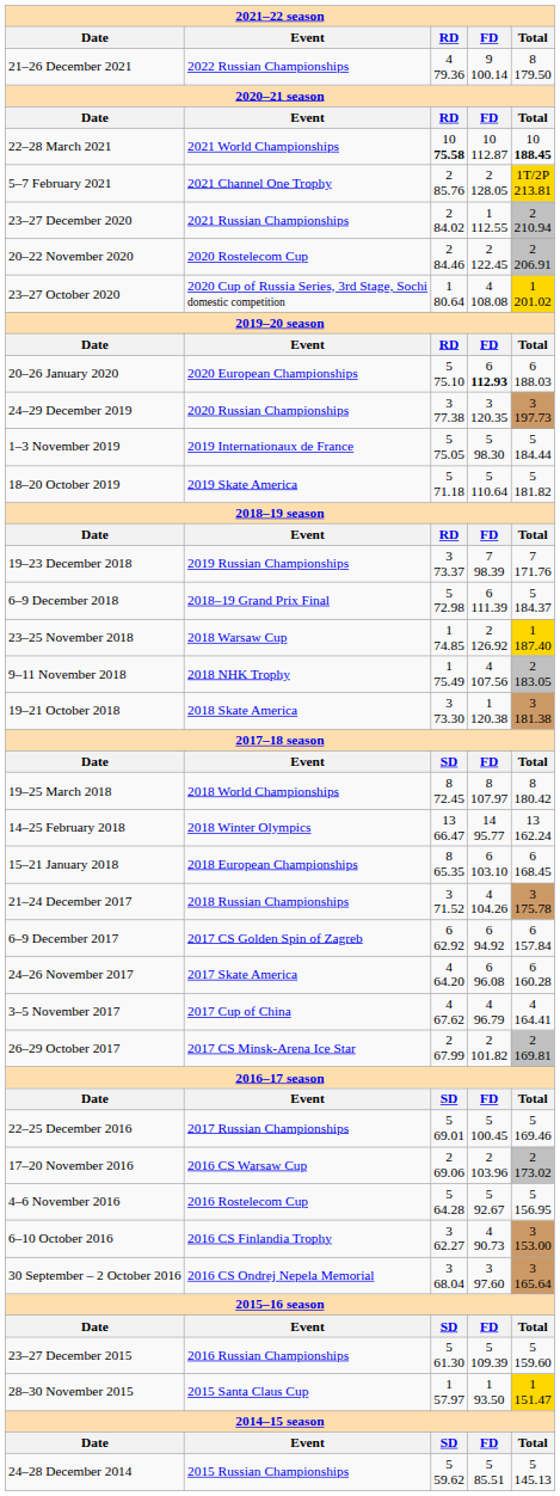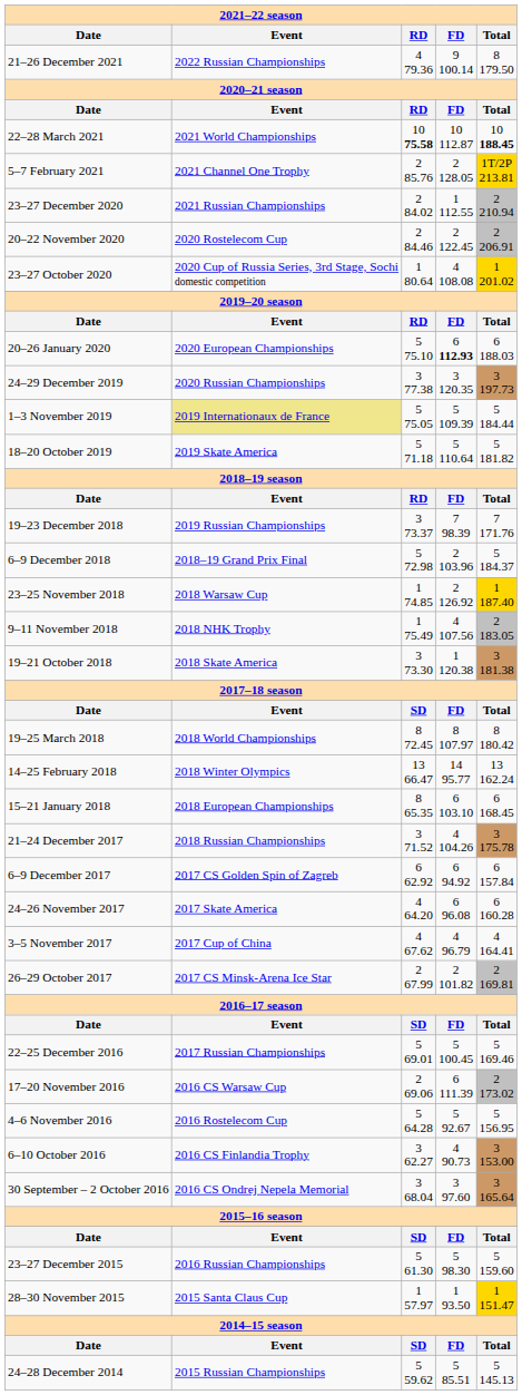1–3 November 2019 | column 2: no background -> khaki background
1–3 November 2019 | column 4: 5 98.30 -> 5 109.39
6–9 December 2018 | column 4: 6 111.39 -> 2 103.96
17–20 November 2016 | column 4: 2 103.96 -> 6 111.39
23–27 December 2015 | column 4: 5 109.39 -> 5 98.30
